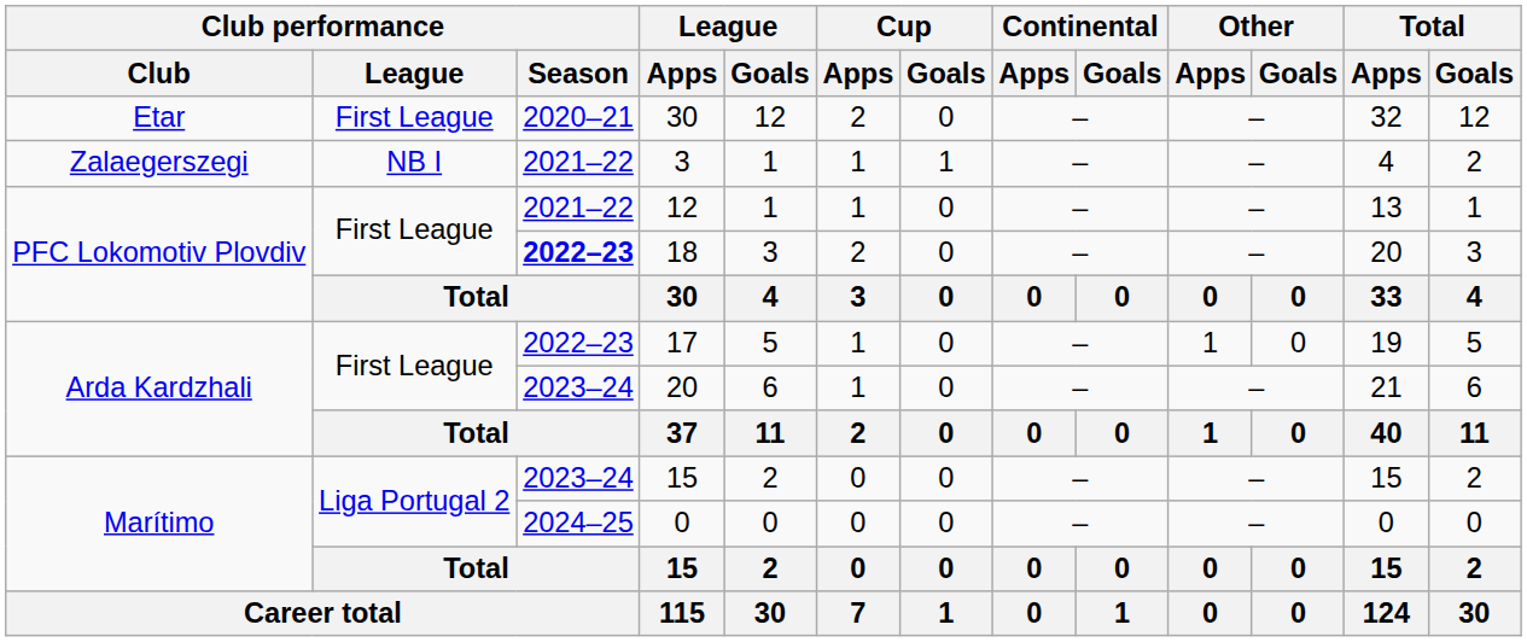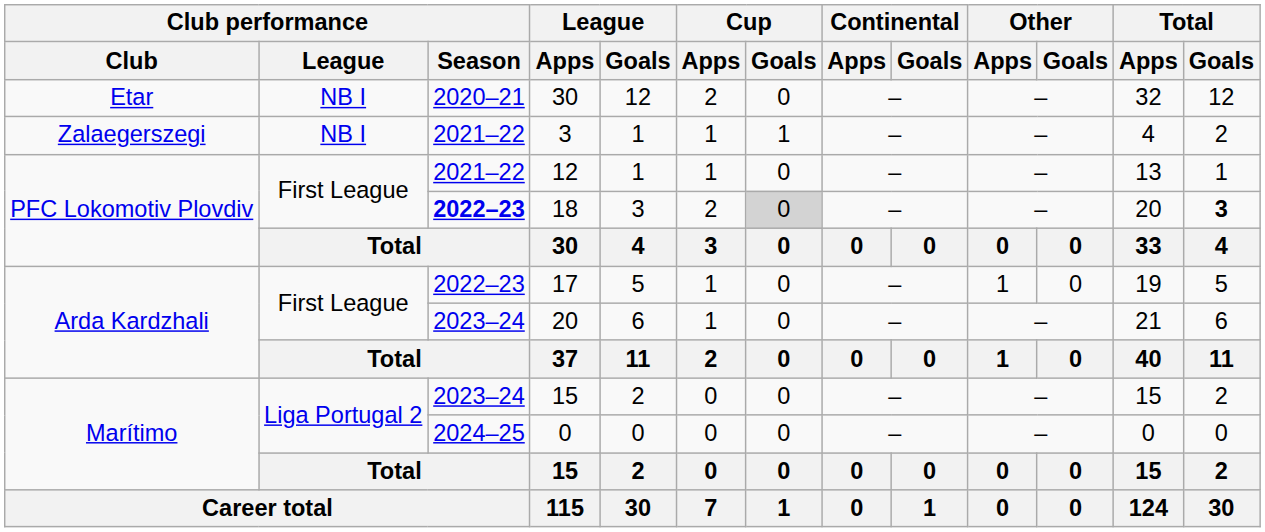Etar / 30 | Club performance / League: First League -> NB I
18 | Cup / Goals: no background -> lightgrey background
18 | Total / Goals: normal -> bold
